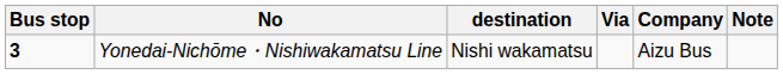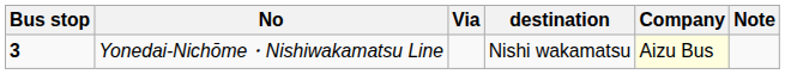columns swapped: Via <-> destination
Yonedai-Nichōme・Nishiwakamatsu Line | Company: no background -> lightyellow background
